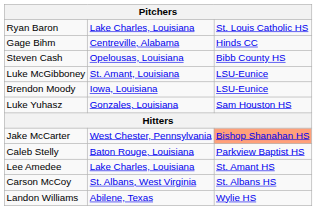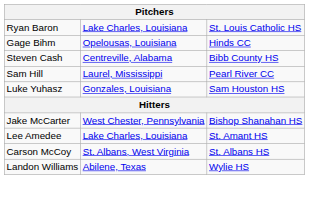Gage Bihm | column 2: Centreville, Alabama -> Opelousas, Louisiana
Steven Cash | column 2: Opelousas, Louisiana -> Centreville, Alabama
+ row: Sam Hill | Laurel, Mississippi | Pearl River CC
- row: Luke McGibboney | St. Amant, Louisiana | LSU-Eunice
- row: Brendon Moody | Iowa, Louisiana | LSU-Eunice
Jake McCarter | column 3: lightsalmon background -> no background
- row: Caleb Stelly | Baton Rouge, Louisiana | Parkview Baptist HS
